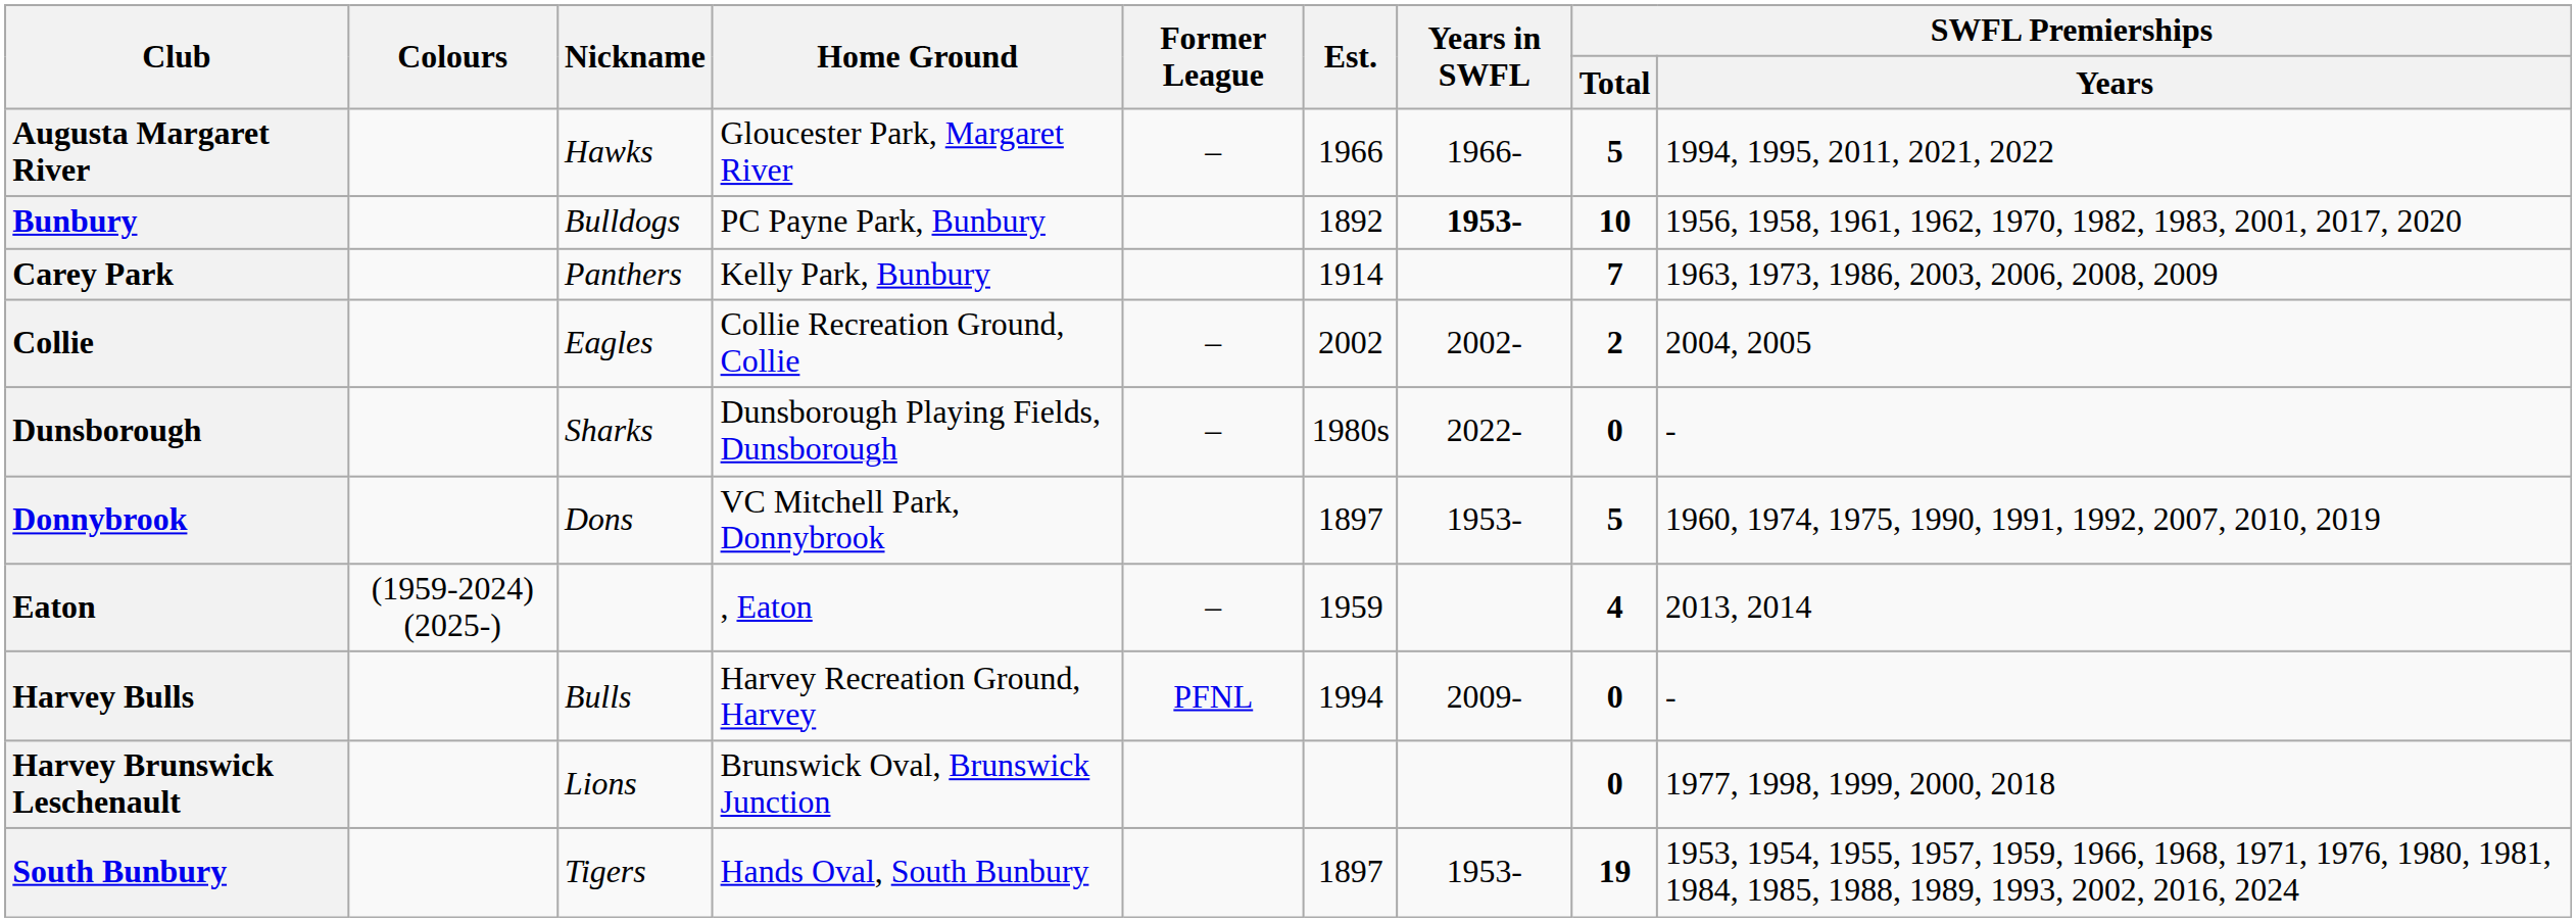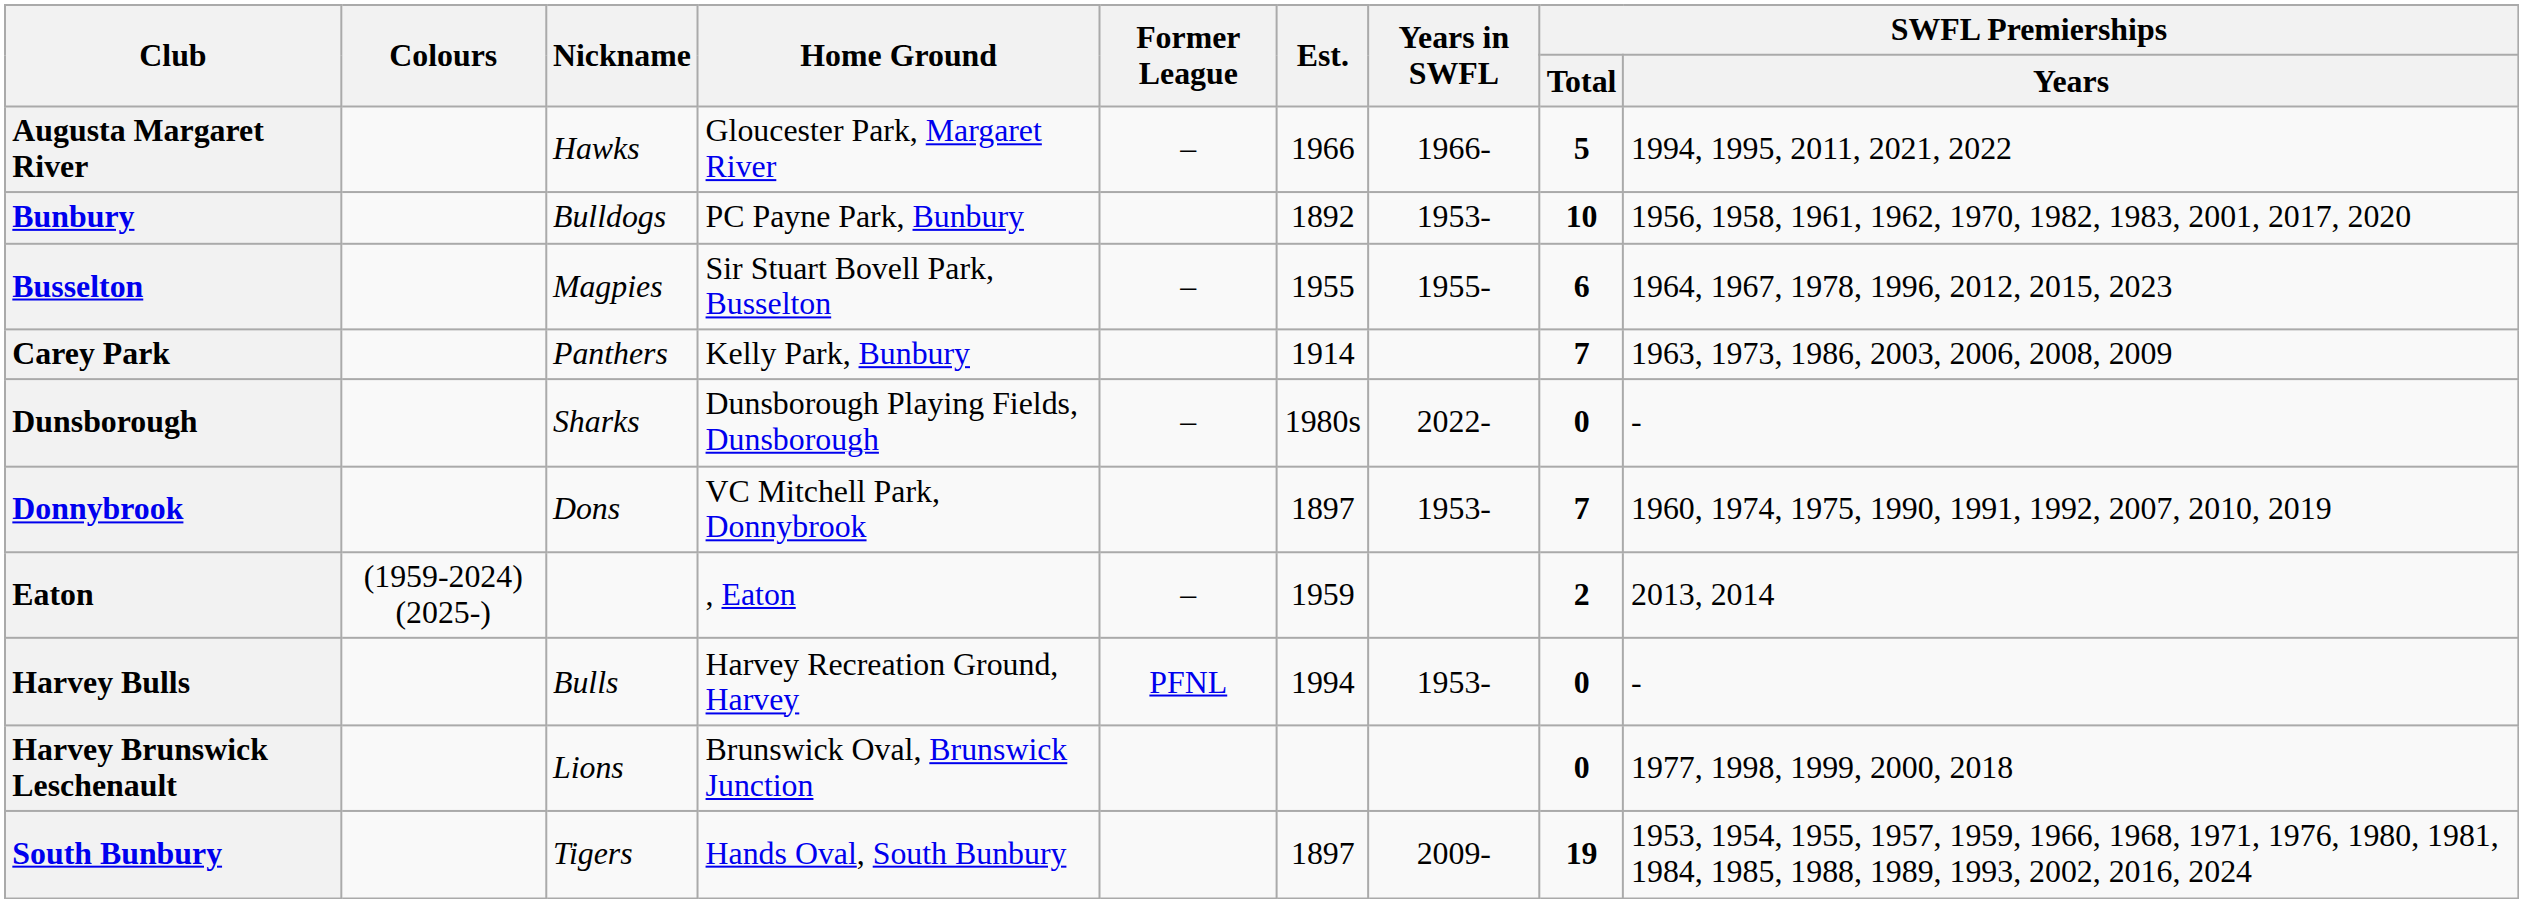Bunbury | Years in SWFL: bold -> normal
+ row: Busselton | Magpies | Sir Stuart Bovell Park, Busselton | – | 1955 | 1955- | 6 | 1964, 1967, 1978, 1996, 2012, 2015, 2023
- row: Collie | Eagles | Collie Recreation Ground, Collie | – | 2002 | 2002- | 2 | 2004, 2005
Donnybrook | SWFL Premierships / Total: 5 -> 7
Eaton | SWFL Premierships / Total: 4 -> 2
Harvey Bulls | Years in SWFL: 2009- -> 1953-
South Bunbury | Years in SWFL: 1953- -> 2009-
